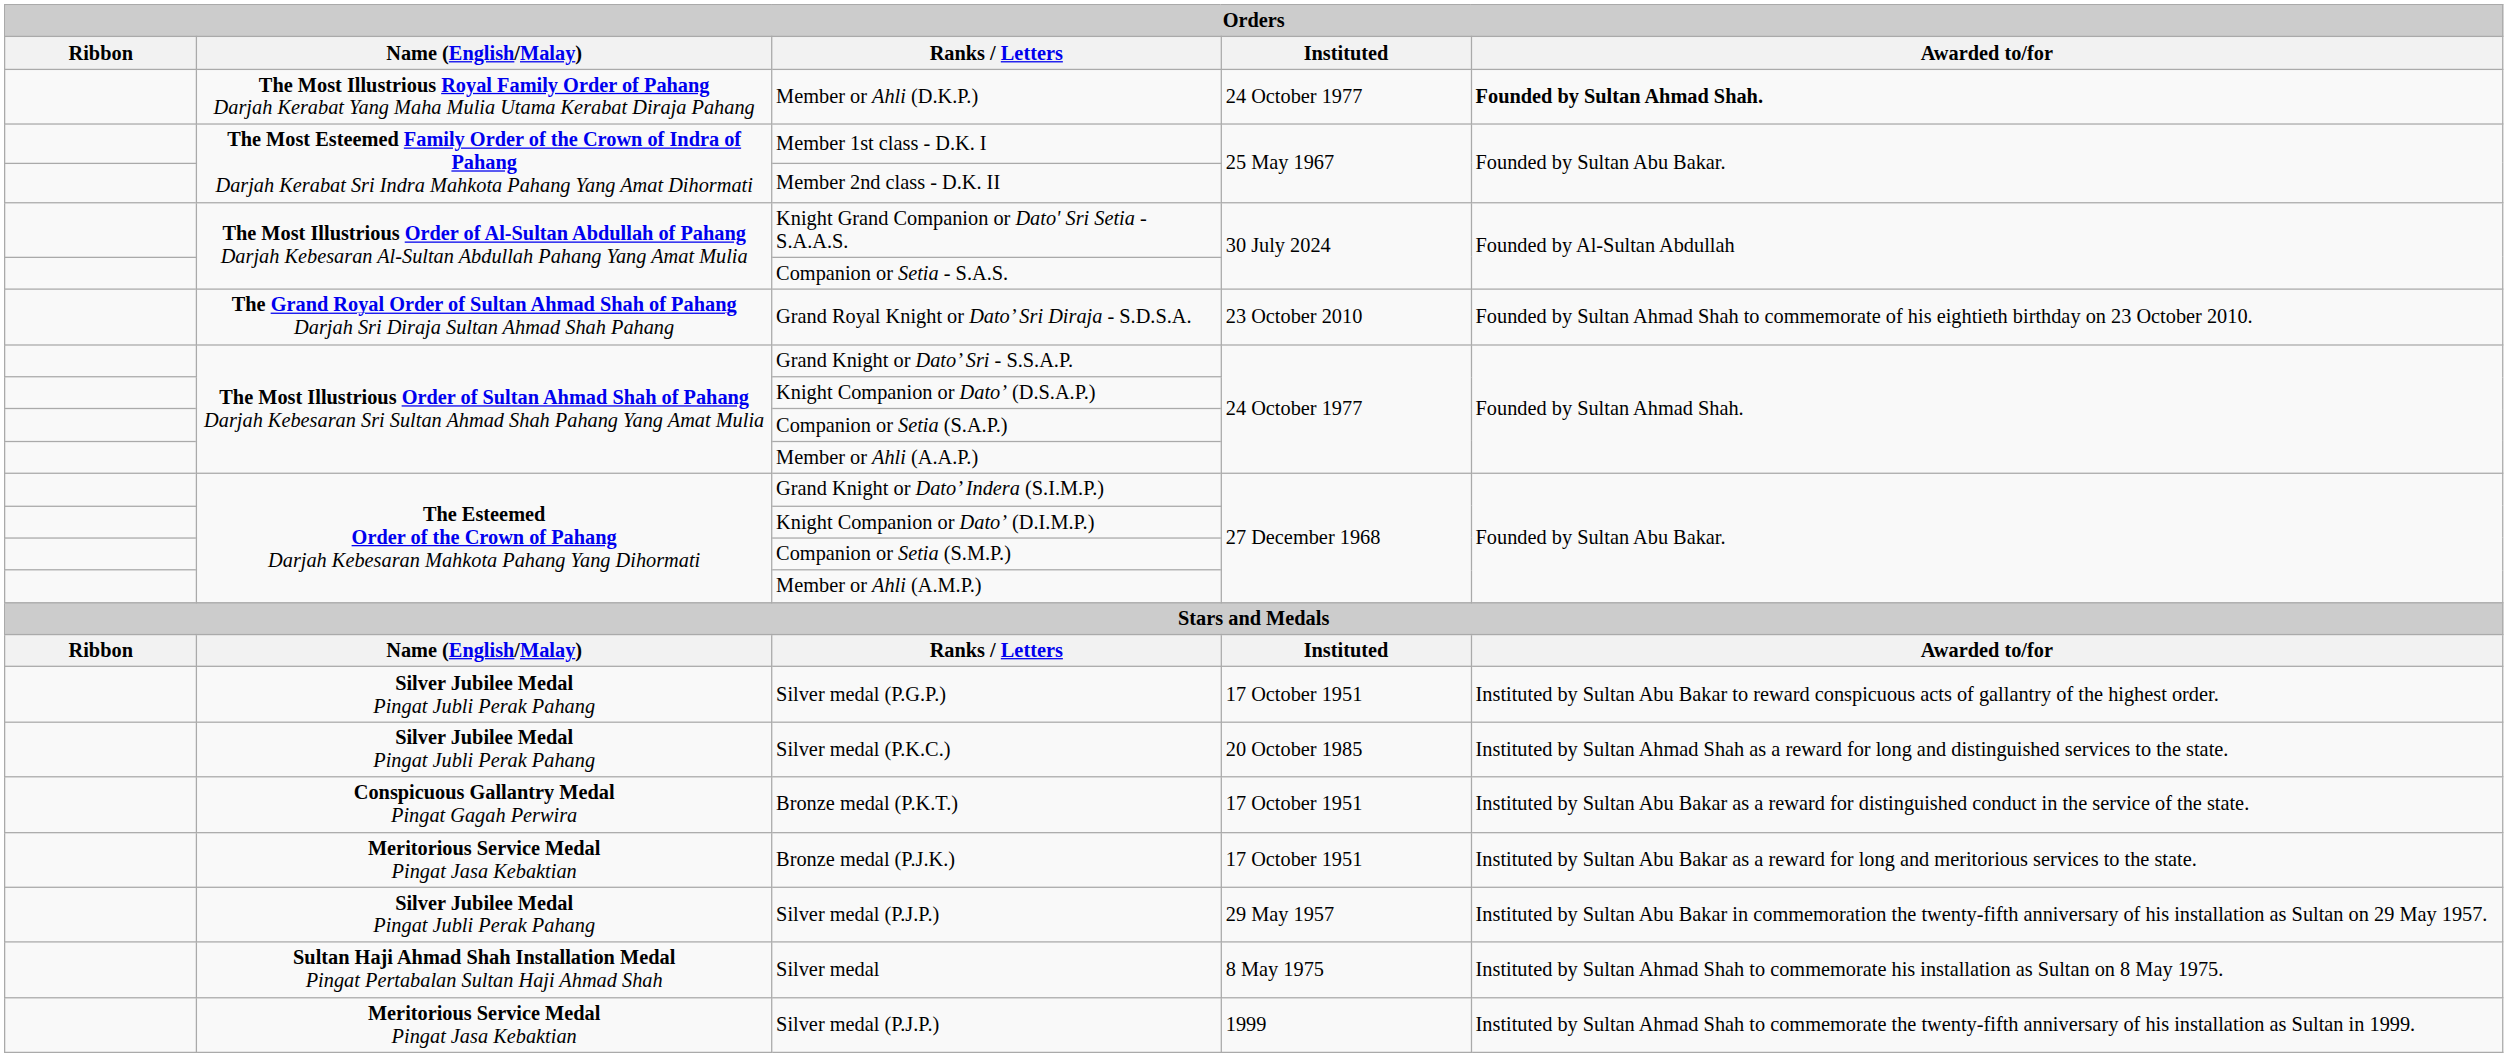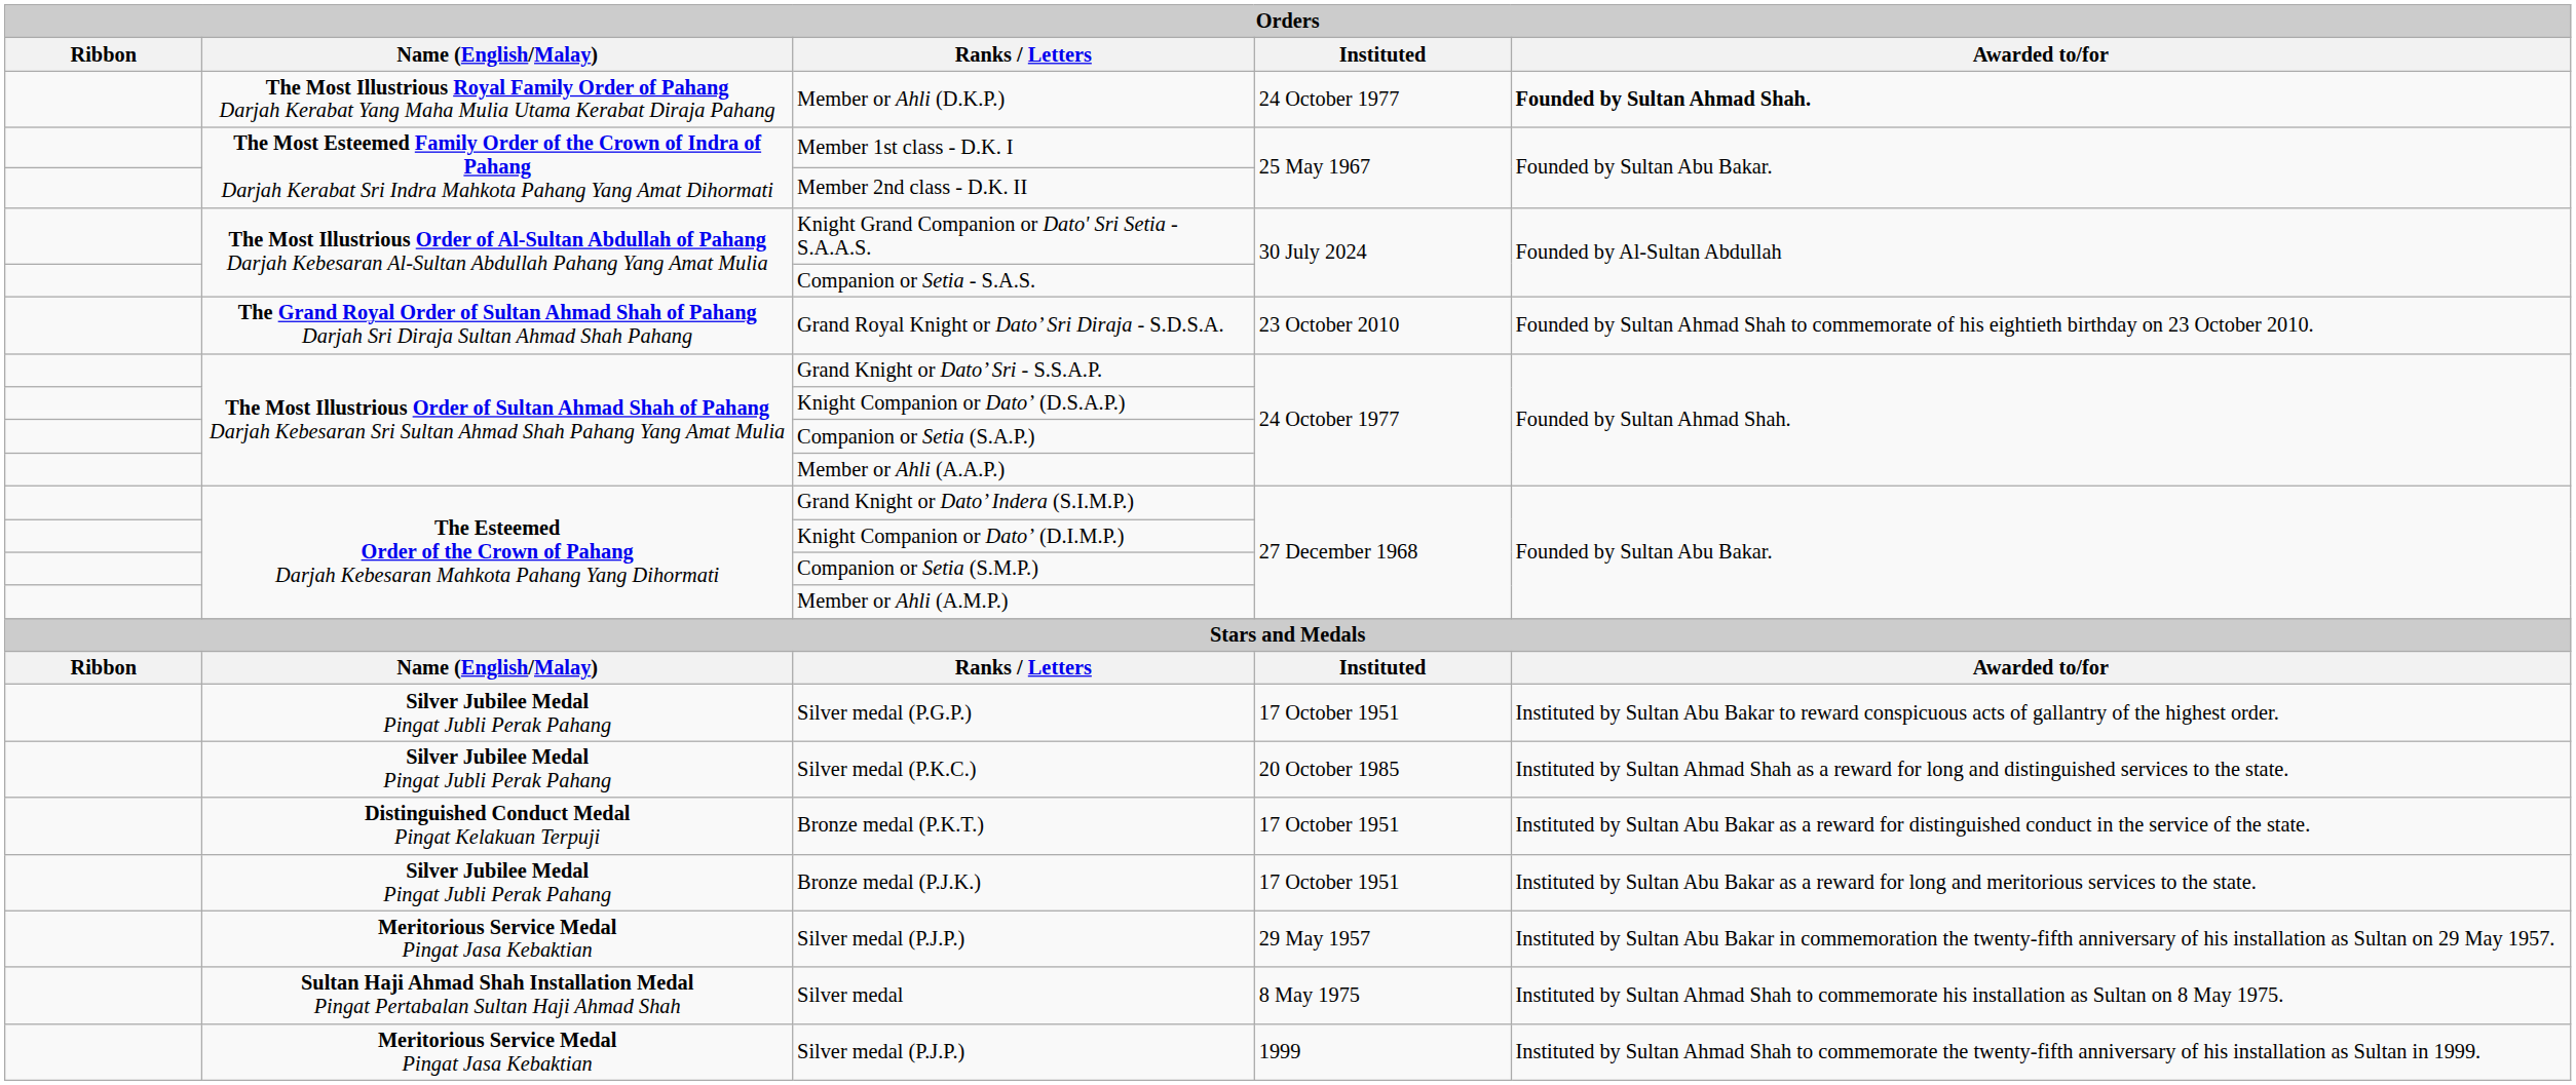Bronze medal (P.K.T.) | Name (English/Malay): Conspicuous Gallantry Medal Pingat Gagah Perwira -> Distinguished Conduct Medal Pingat Kelakuan Terpuji
Bronze medal (P.J.K.) | Name (English/Malay): Meritorious Service Medal Pingat Jasa Kebaktian -> Silver Jubilee Medal Pingat Jubli Perak Pahang
Silver medal (P.J.P.) / 29 May 1957 | Name (English/Malay): Silver Jubilee Medal Pingat Jubli Perak Pahang -> Meritorious Service Medal Pingat Jasa Kebaktian
